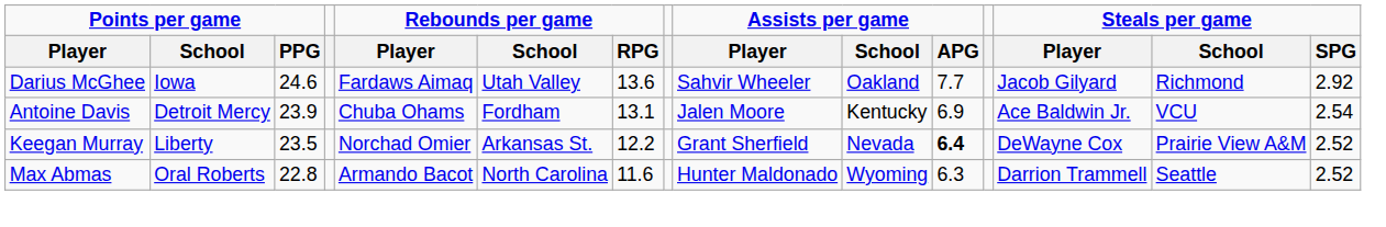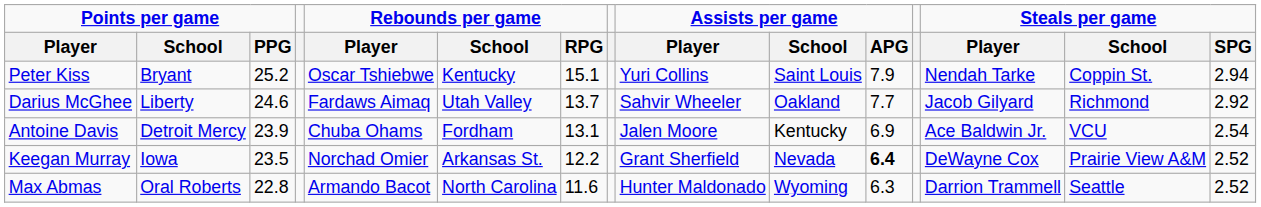+ row: Peter Kiss | Bryant | 25.2 | Oscar Tshiebwe | Kentucky | 15.1 | Yuri Collins | Saint Louis | 7.9 | Nendah Tarke | Coppin St. | 2.94
Darius McGhee | Points per game / School: Iowa -> Liberty
Darius McGhee | Rebounds per game / RPG: 13.6 -> 13.7
Keegan Murray | Points per game / School: Liberty -> Iowa
